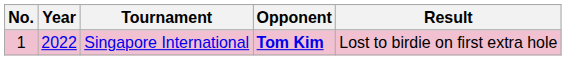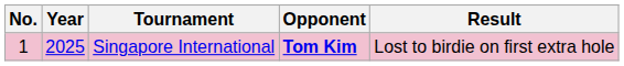Singapore International | Year: 2022 -> 2025
